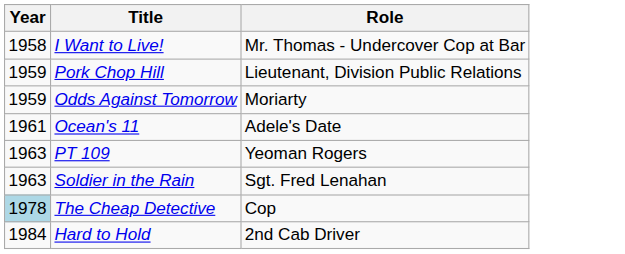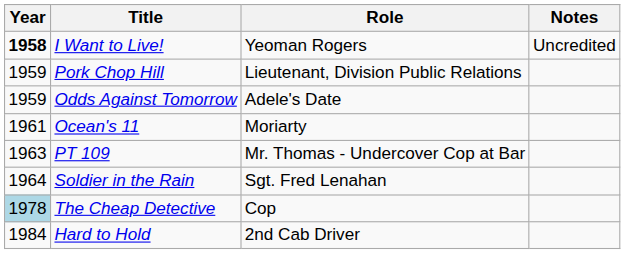+ column: Notes | Uncredited
I Want to Live! | Year: normal -> bold
I Want to Live! | Role: Mr. Thomas - Undercover Cop at Bar -> Yeoman Rogers
Odds Against Tomorrow | Role: Moriarty -> Adele's Date
Ocean's 11 | Role: Adele's Date -> Moriarty
PT 109 | Role: Yeoman Rogers -> Mr. Thomas - Undercover Cop at Bar
Soldier in the Rain | Year: 1963 -> 1964
